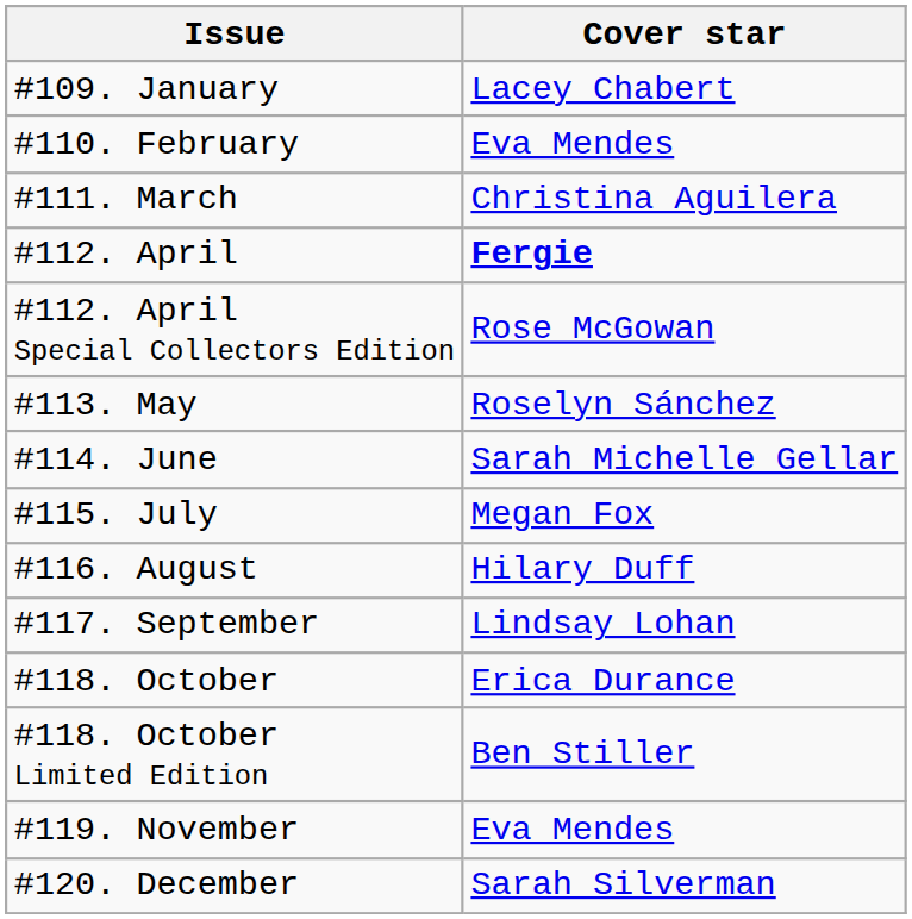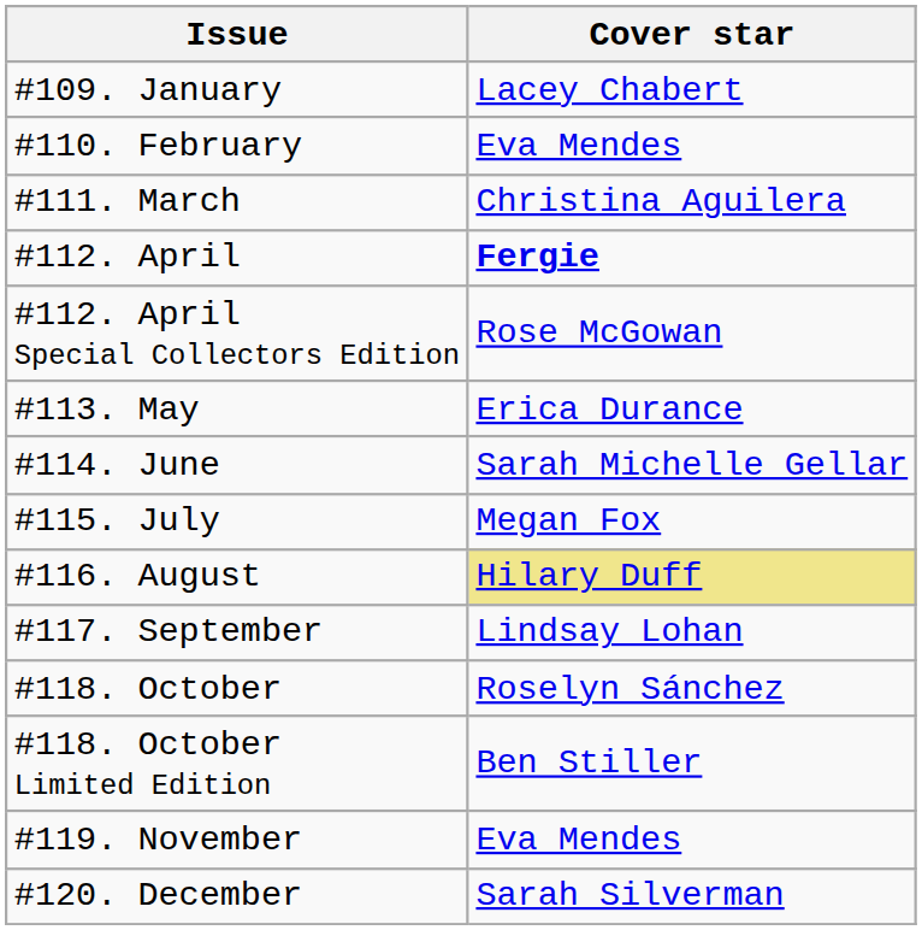#113. May | Cover star: Roselyn Sánchez -> Erica Durance
#116. August | Cover star: no background -> khaki background
#118. October | Cover star: Erica Durance -> Roselyn Sánchez
